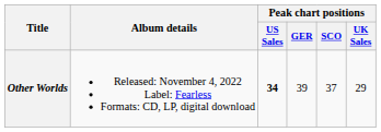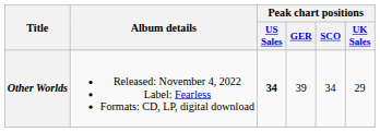Other Worlds | Peak chart positions / SCO: 37 -> 34
